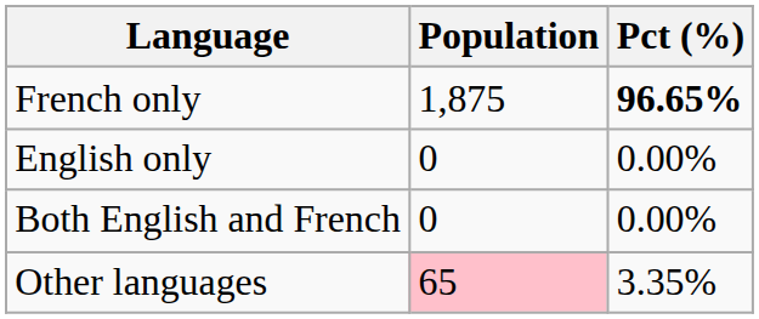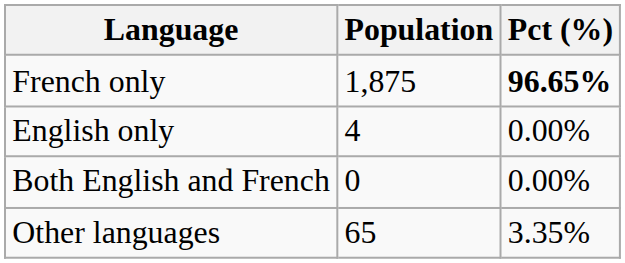English only | Population: 0 -> 4
Other languages | Population: pink background -> no background
